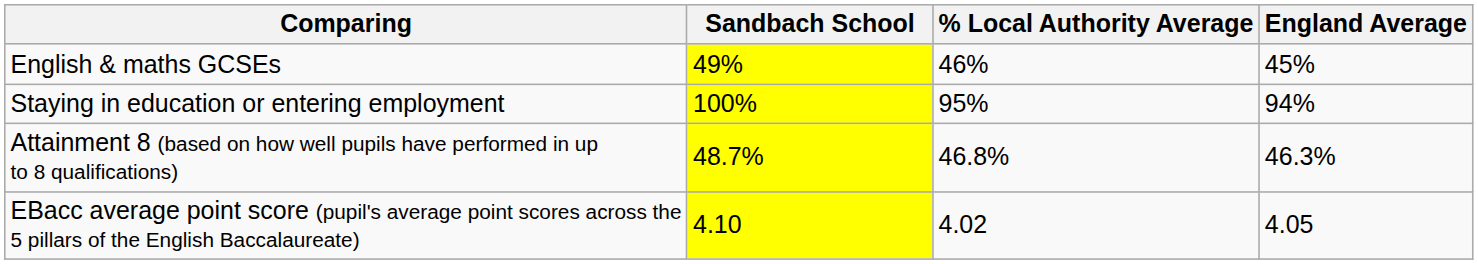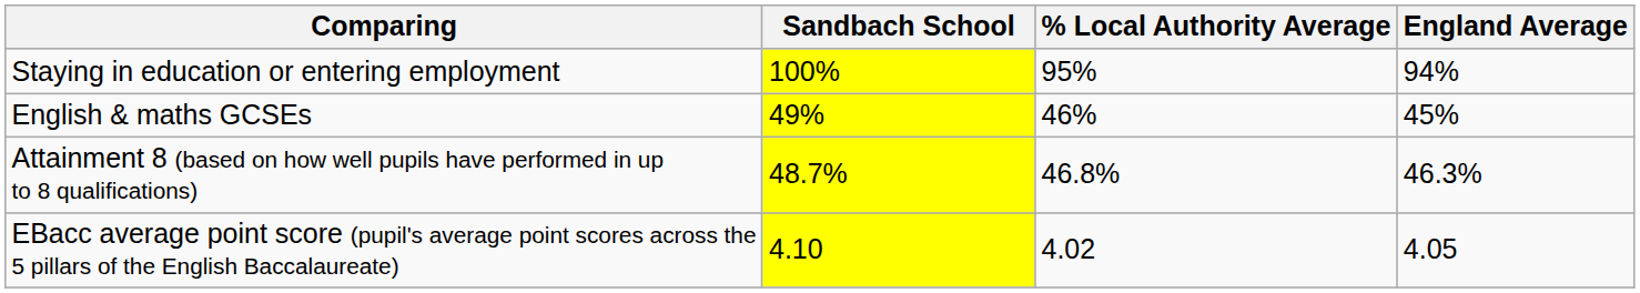rows swapped: English & maths GCSEs <-> Staying in education or entering employment
